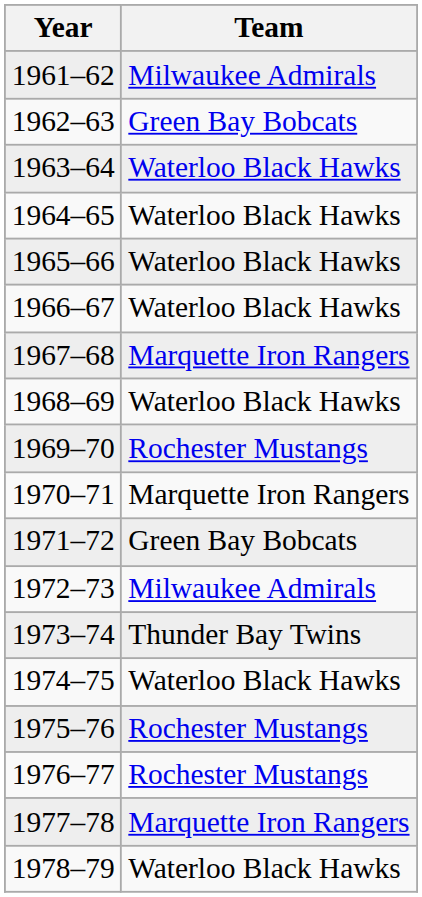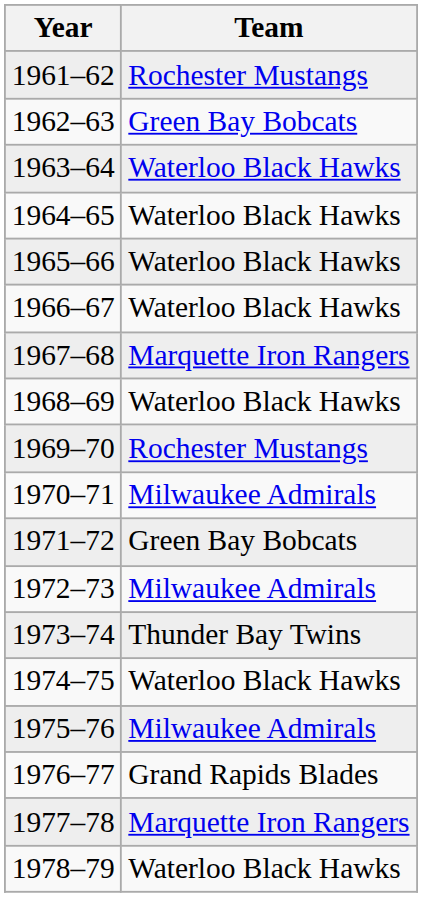1961–62 | Team: Milwaukee Admirals -> Rochester Mustangs
1970–71 | Team: Marquette Iron Rangers -> Milwaukee Admirals
1975–76 | Team: Rochester Mustangs -> Milwaukee Admirals
1976–77 | Team: Rochester Mustangs -> Grand Rapids Blades
